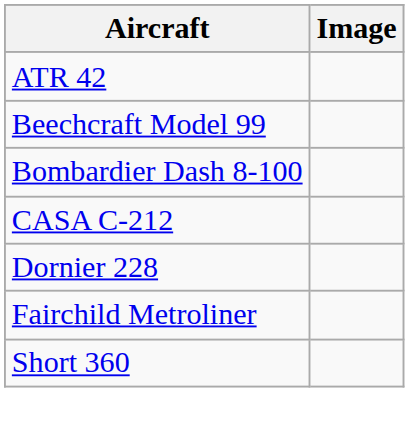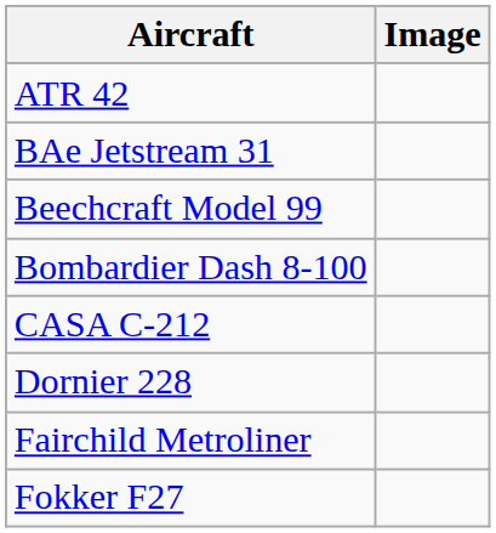+ row: BAe Jetstream 31
+ row: Fokker F27
- row: Short 360
